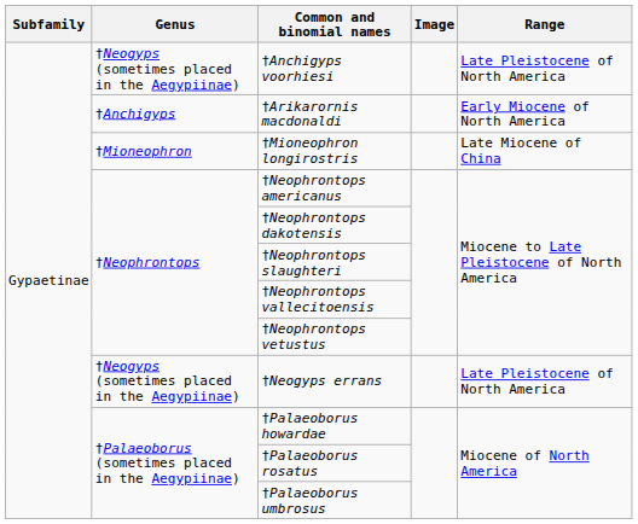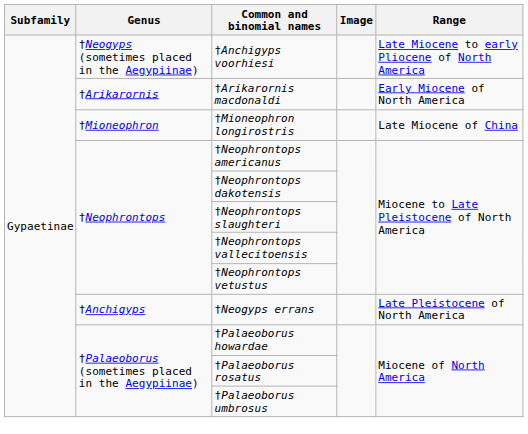†Anchigyps voorhiesi | Range: Late Pleistocene of North America -> Late Miocene to early Pliocene of North America
†Arikarornis macdonaldi | Genus: †Anchigyps -> †Arikarornis
†Neogyps errans | Genus: †Neogyps (sometimes placed in the Aegypiinae) -> †Anchigyps
